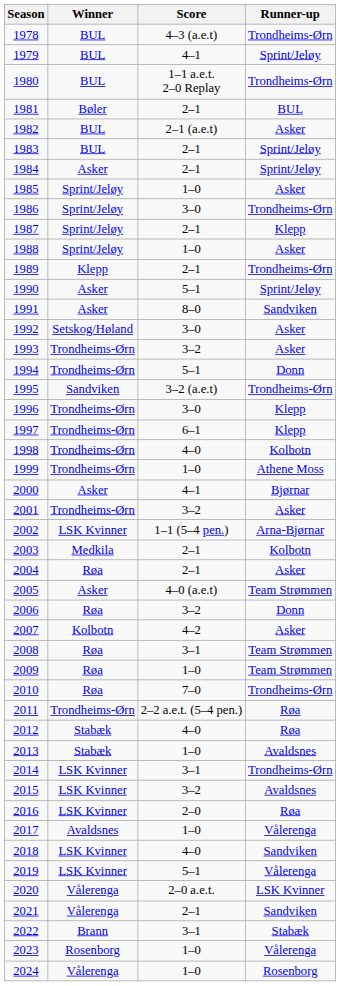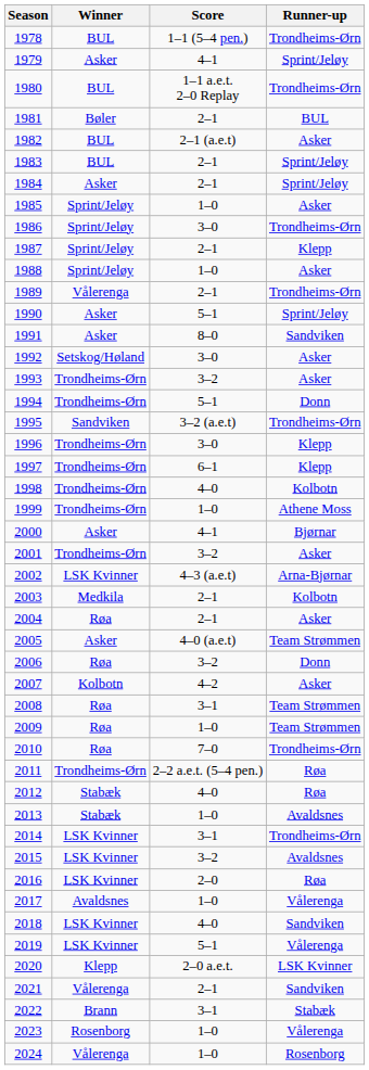1978 | Score: 4–3 (a.e.t) -> 1–1 (5–4 pen.)
1979 | Winner: BUL -> Asker
1989 | Winner: Klepp -> Vålerenga
2002 | Score: 1–1 (5–4 pen.) -> 4–3 (a.e.t)
2020 | Winner: Vålerenga -> Klepp
